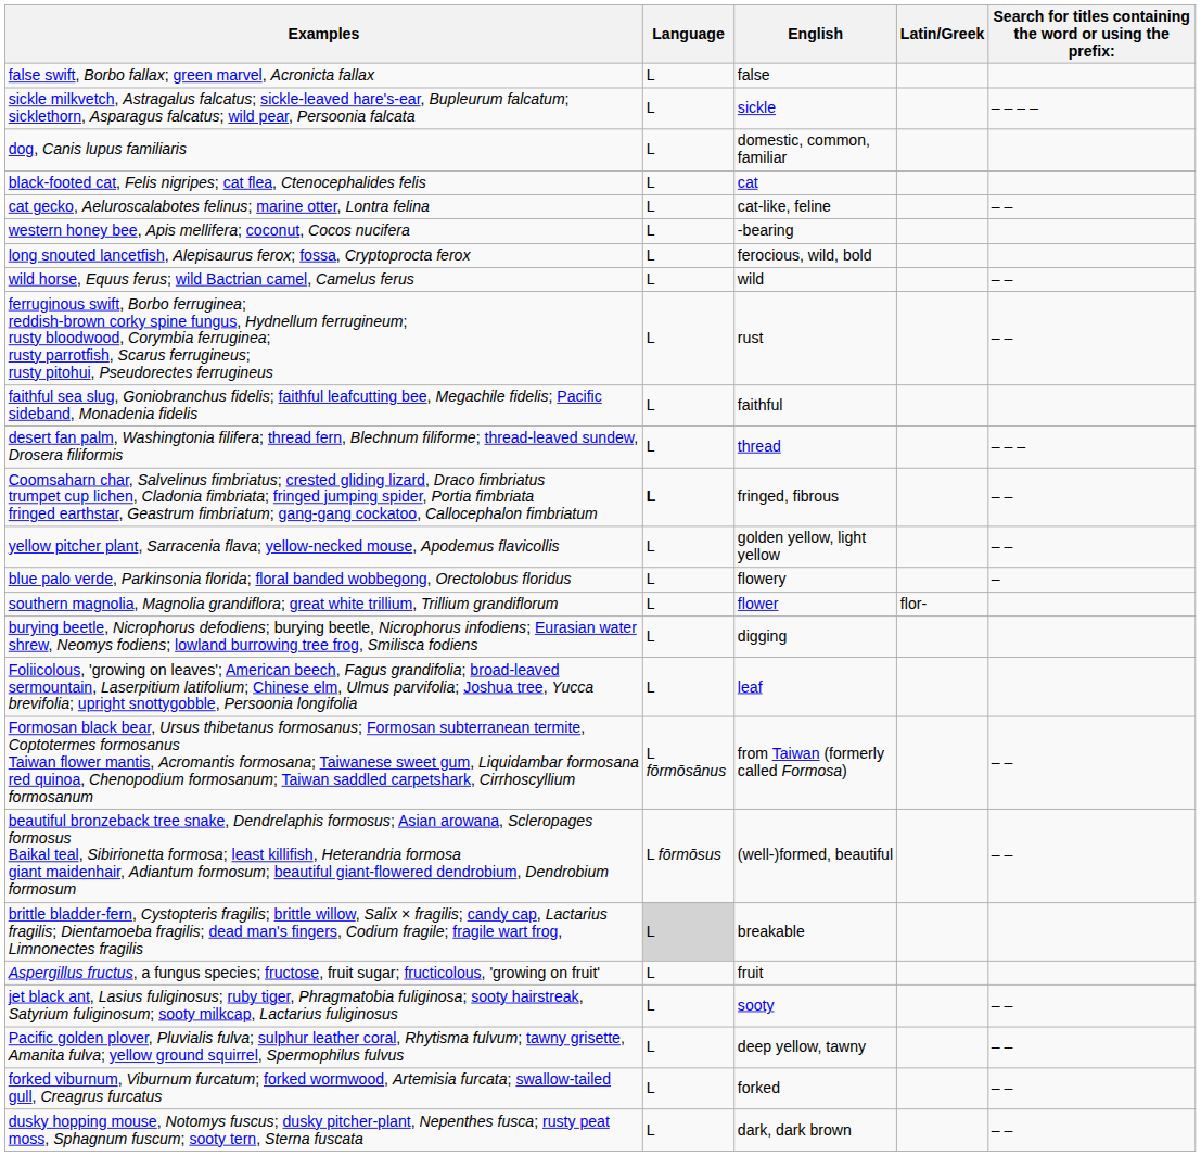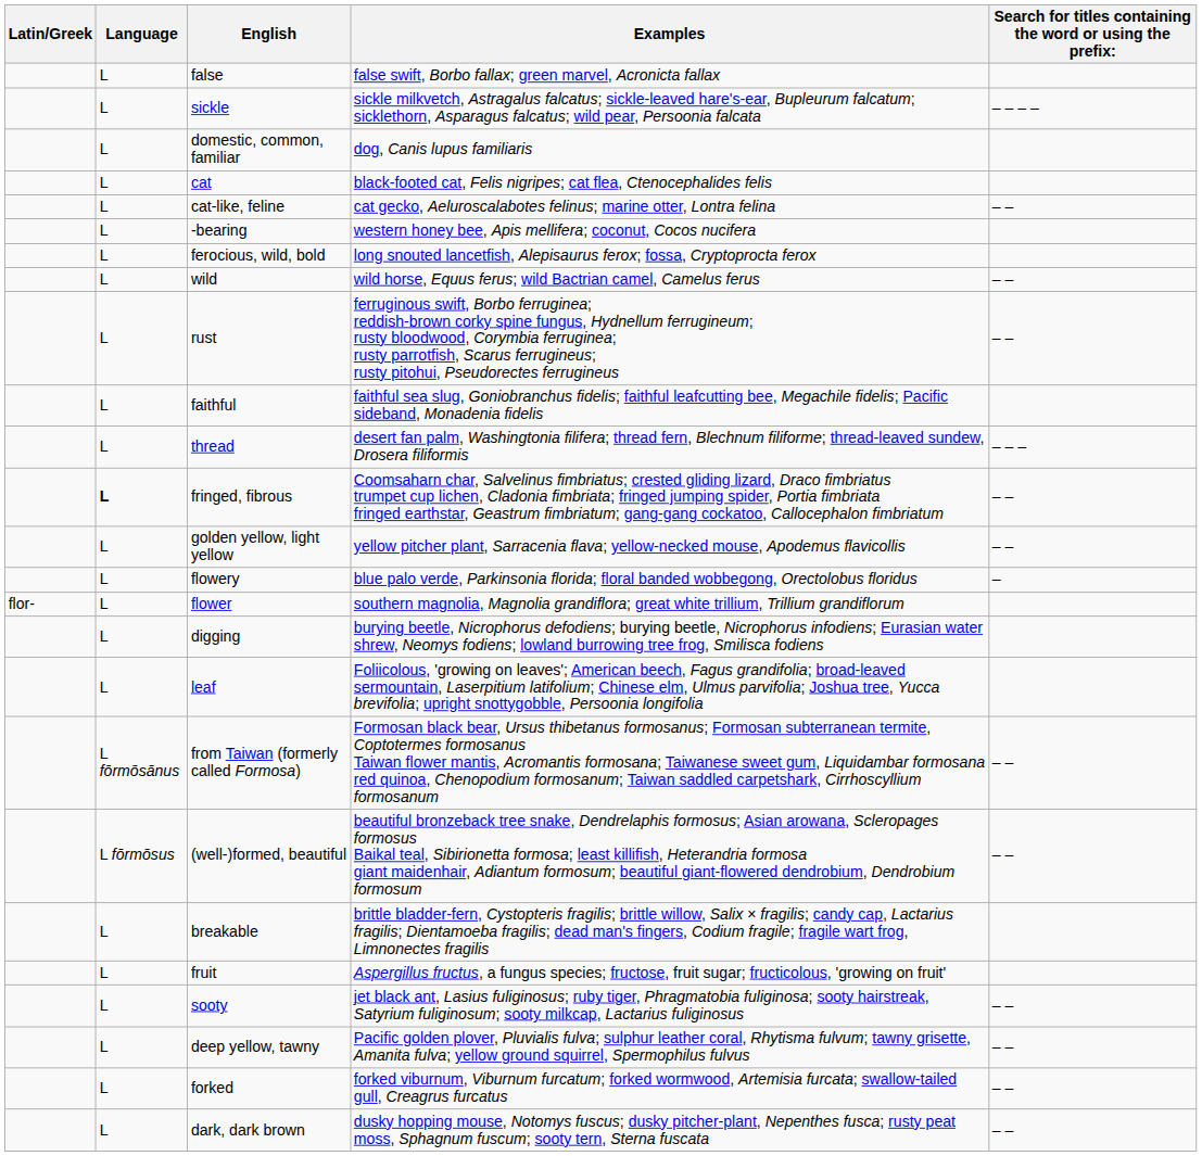columns swapped: Latin/Greek <-> Examples
breakable | Language: lightgrey background -> no background
